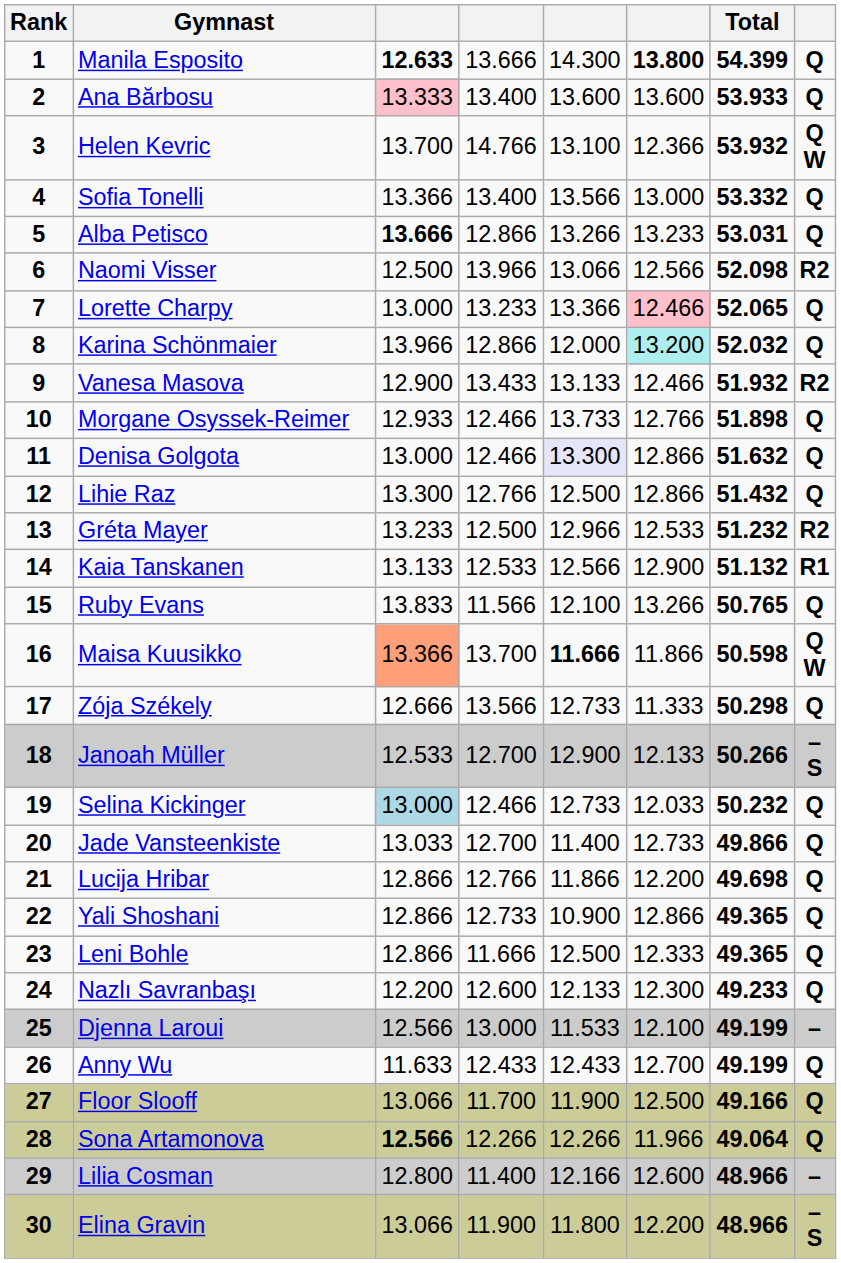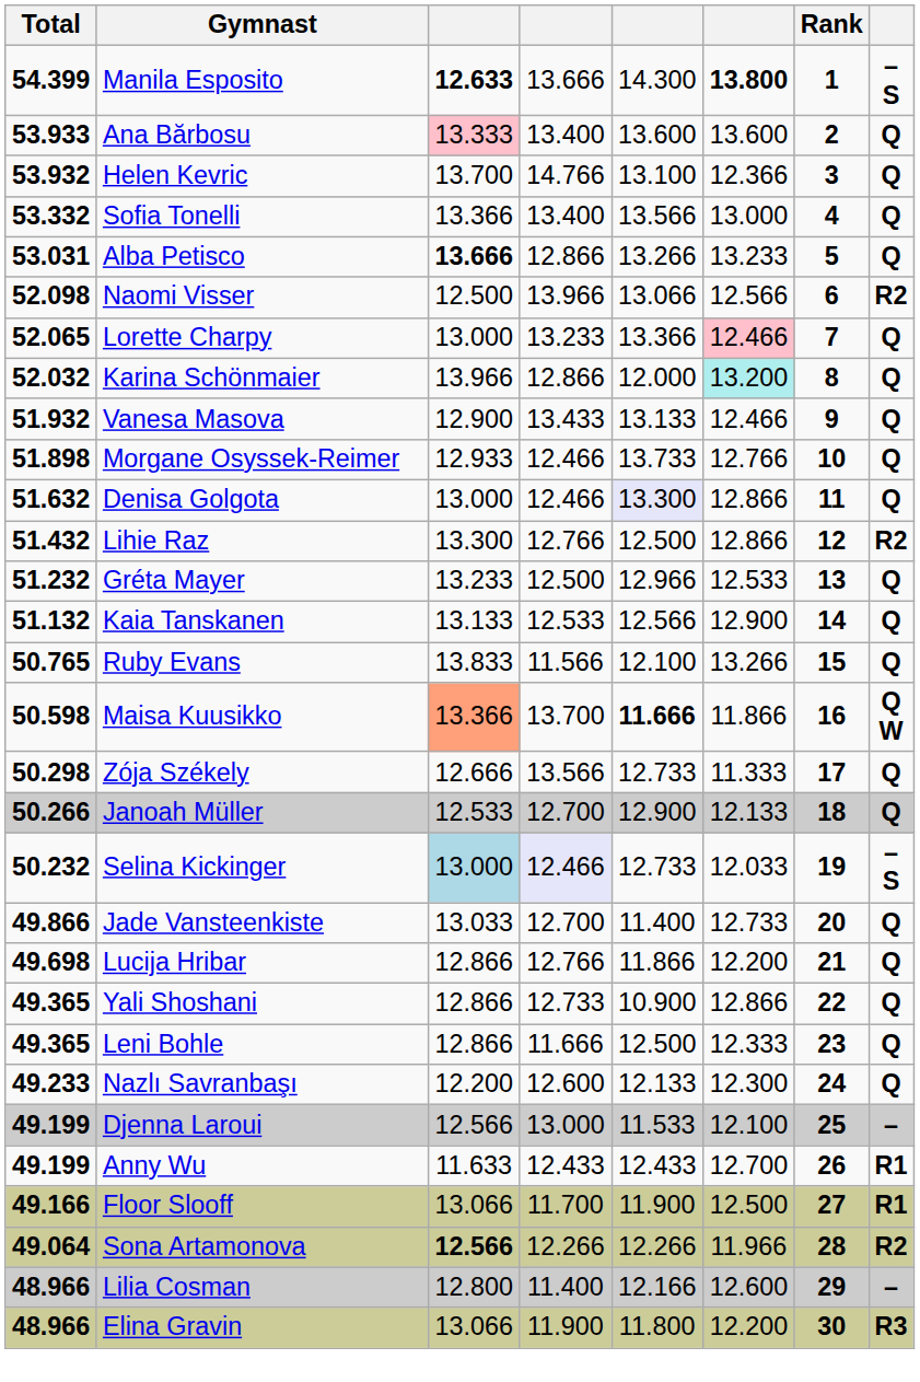columns swapped: Rank <-> Total
Manila Esposito | column 8: Q -> – S
Helen Kevric | column 8: Q W -> Q
Vanesa Masova | column 8: R2 -> Q
Lihie Raz | column 8: Q -> R2
Gréta Mayer | column 8: R2 -> Q
Kaia Tanskanen | column 8: R1 -> Q
Janoah Müller | column 8: – S -> Q
Selina Kickinger | column 4: no background -> lavender background
Selina Kickinger | column 8: Q -> – S
Anny Wu | column 8: Q -> R1
Floor Slooff | column 8: Q -> R1
Sona Artamonova | column 8: Q -> R2
Elina Gravin | column 8: – S -> R3
